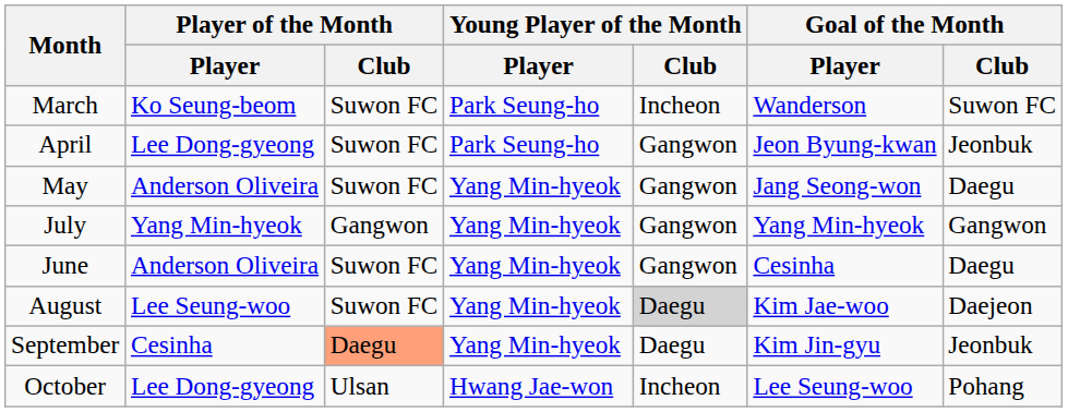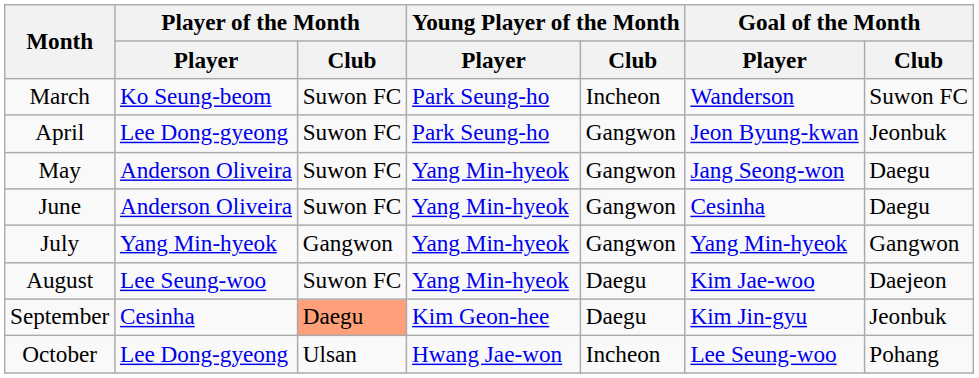rows swapped: June <-> July
August | Young Player of the Month / Club: lightgrey background -> no background
September | Young Player of the Month / Player: Yang Min-hyeok -> Kim Geon-hee
